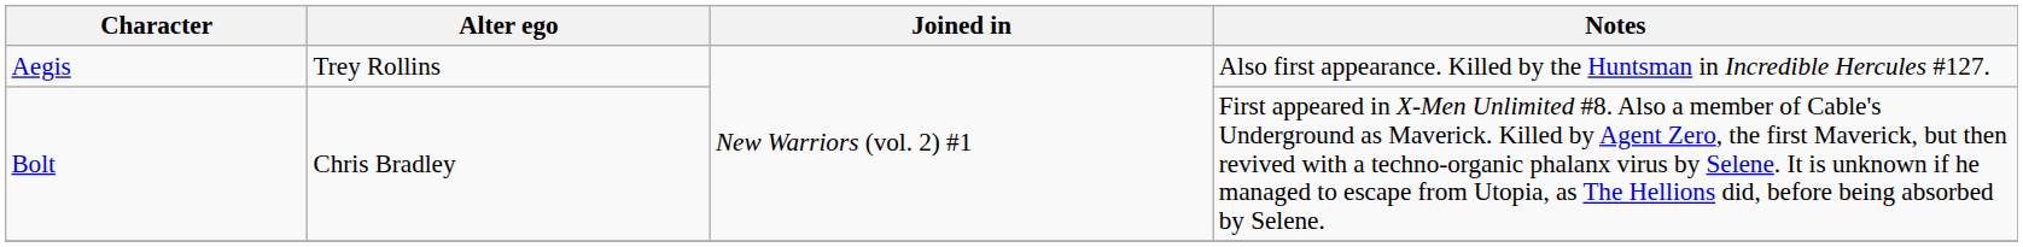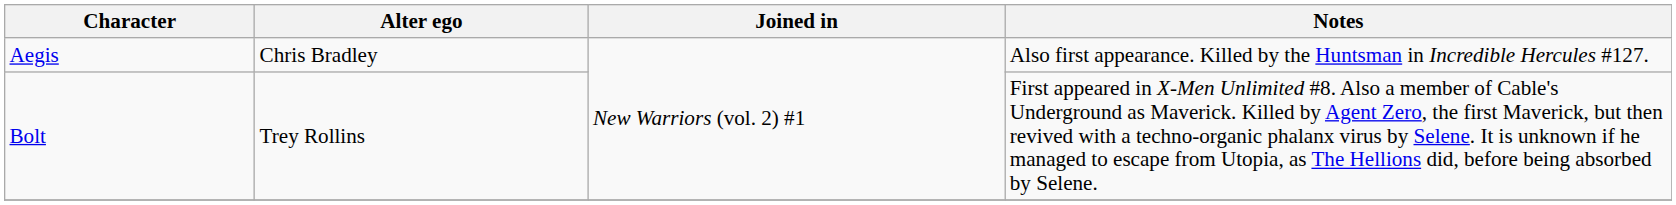Aegis | Alter ego: Trey Rollins -> Chris Bradley
Bolt | Alter ego: Chris Bradley -> Trey Rollins
